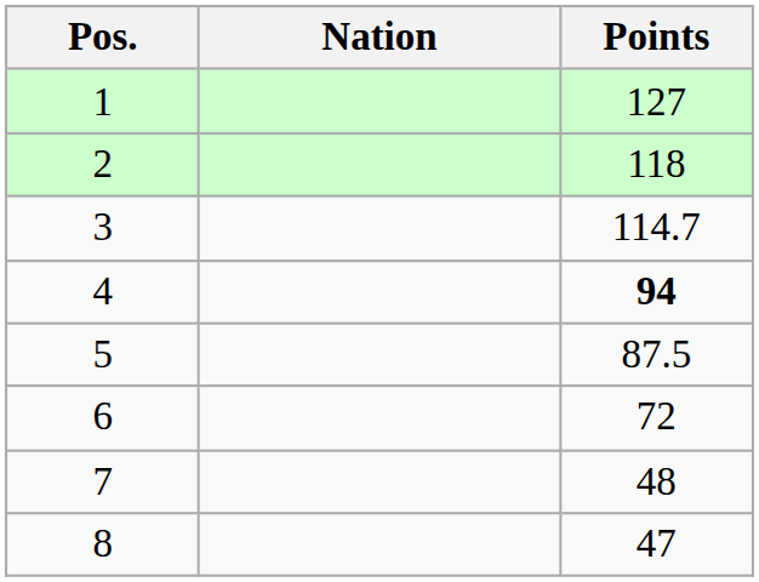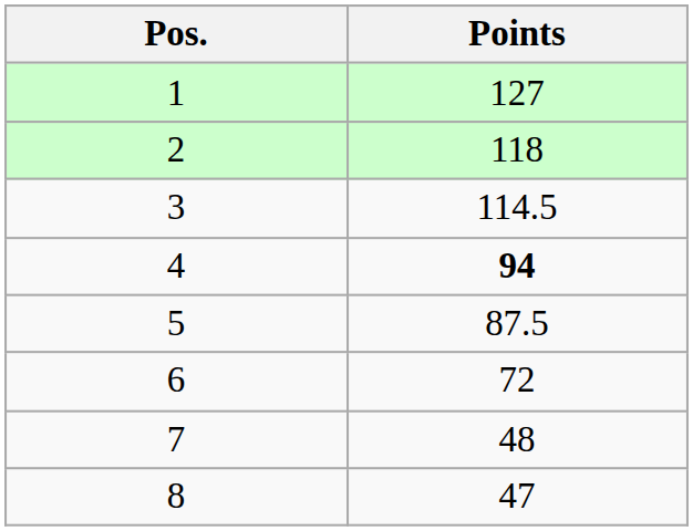- column: Nation
3 | Points: 114.7 -> 114.5
